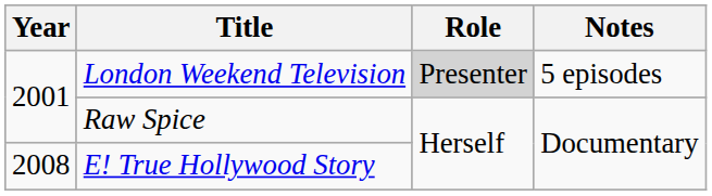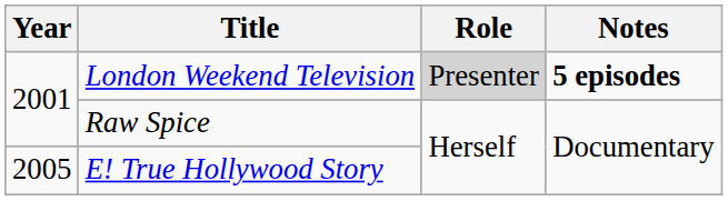London Weekend Television | Notes: normal -> bold
E! True Hollywood Story | Year: 2008 -> 2005
